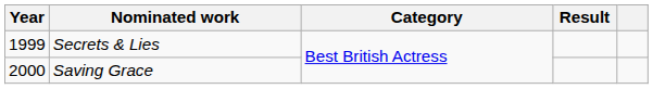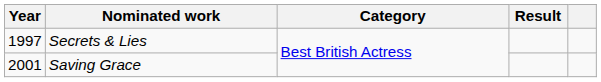Secrets & Lies | Year: 1999 -> 1997
Saving Grace | Year: 2000 -> 2001
